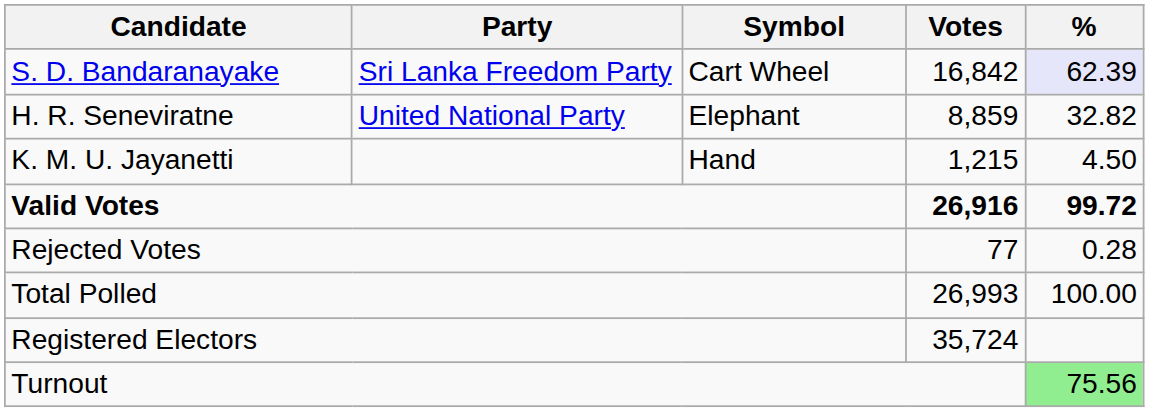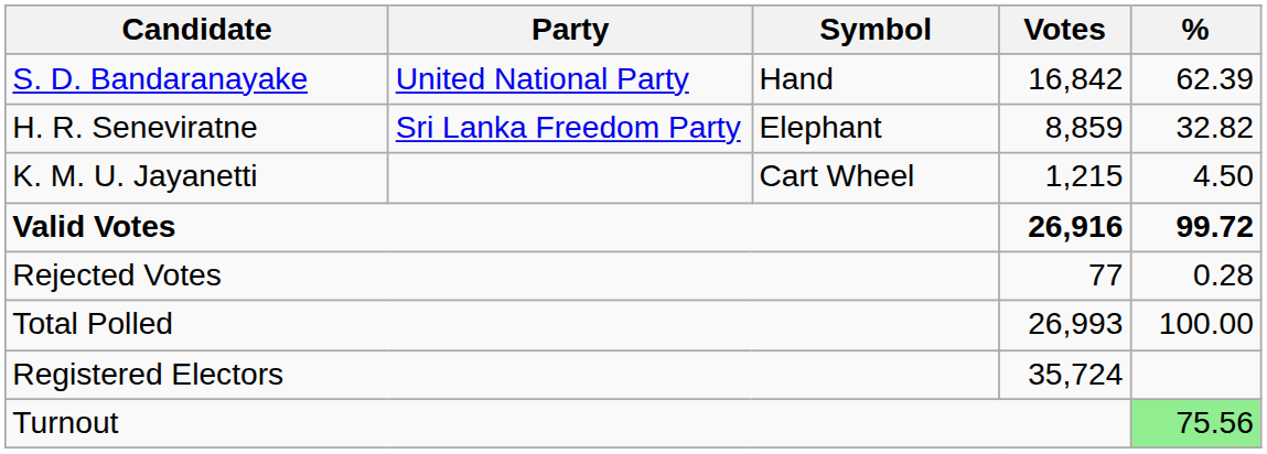S. D. Bandaranayake | Party: Sri Lanka Freedom Party -> United National Party
S. D. Bandaranayake | Symbol: Cart Wheel -> Hand
S. D. Bandaranayake | %: lavender background -> no background
H. R. Seneviratne | Party: United National Party -> Sri Lanka Freedom Party
K. M. U. Jayanetti | Symbol: Hand -> Cart Wheel
